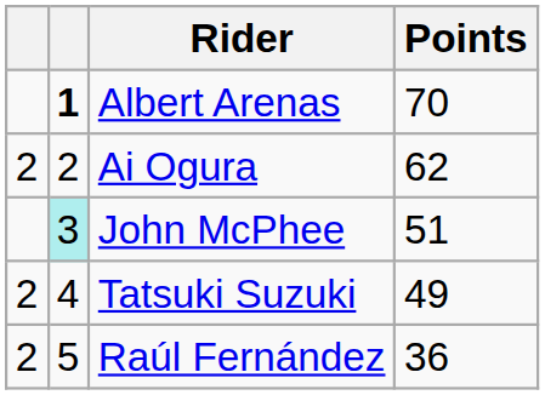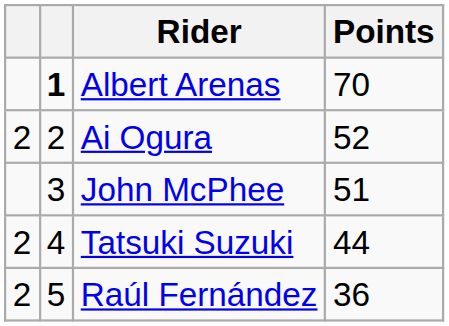Ai Ogura | Points: 62 -> 52
John McPhee | column 2: paleturquoise background -> no background
Tatsuki Suzuki | Points: 49 -> 44
